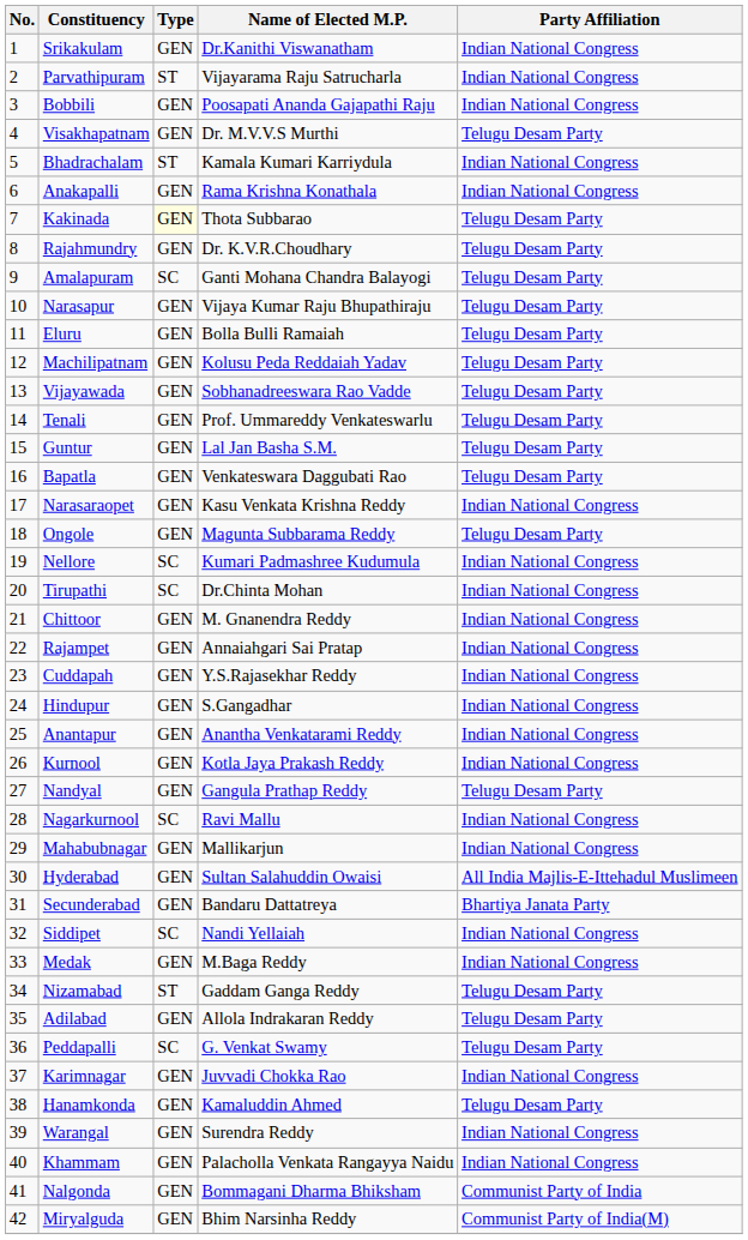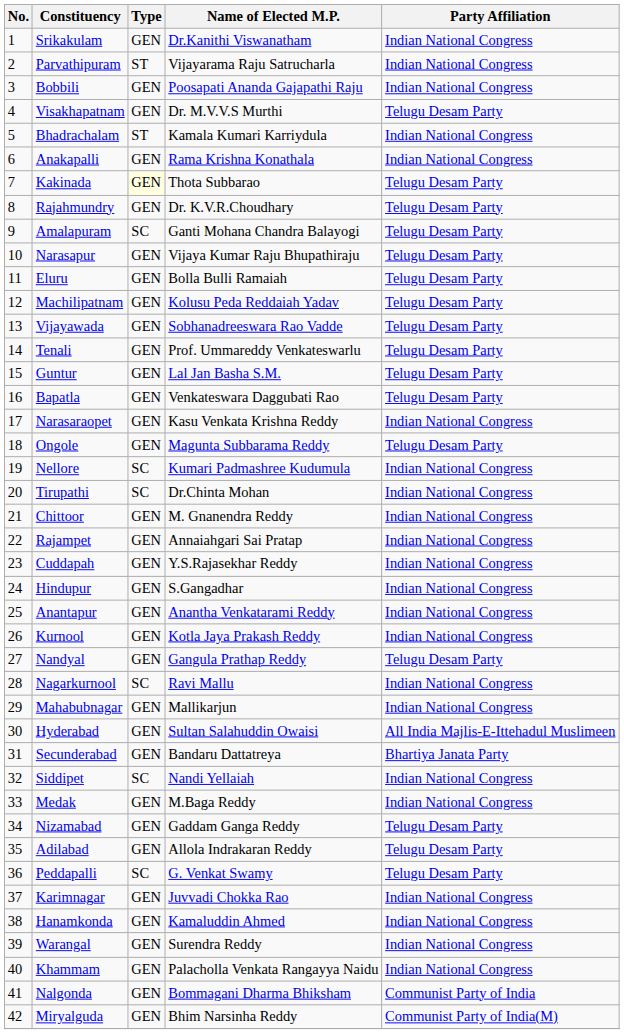Nizamabad | Type: ST -> GEN
Hanamkonda | Party Affiliation: Telugu Desam Party -> Indian National Congress
